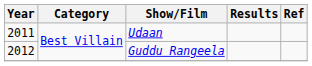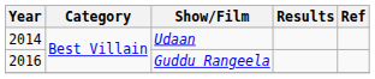Udaan | Year: 2011 -> 2014
Guddu Rangeela | Year: 2012 -> 2016
